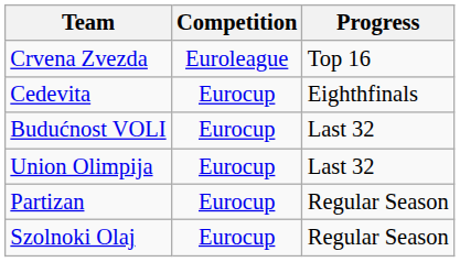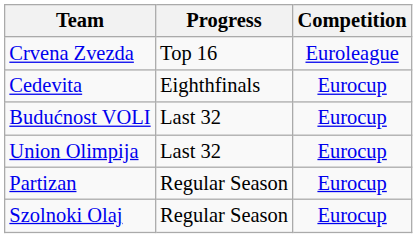columns swapped: Competition <-> Progress
